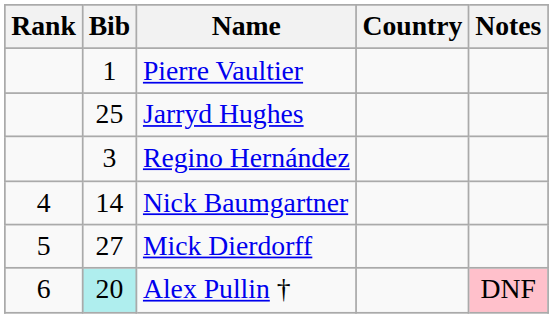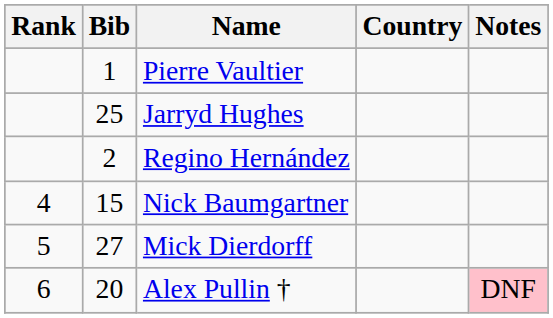Regino Hernández | Bib: 3 -> 2
Nick Baumgartner | Bib: 14 -> 15
Alex Pullin † | Bib: paleturquoise background -> no background
